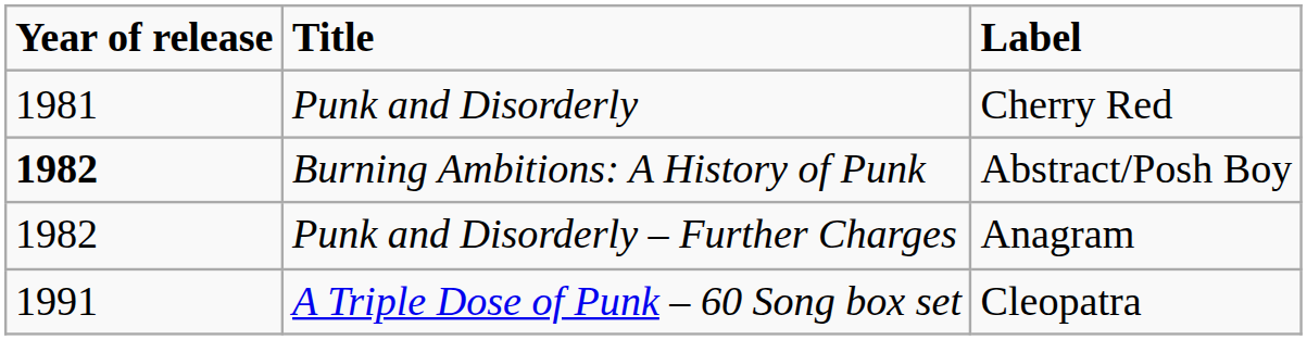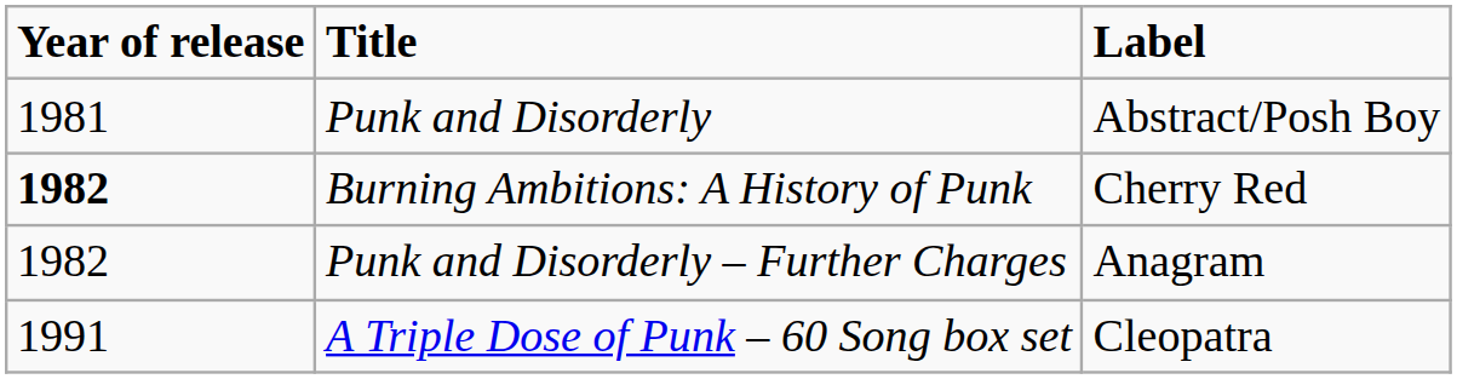Punk and Disorderly | Label: Cherry Red -> Abstract/Posh Boy
Burning Ambitions: A History of Punk | Label: Abstract/Posh Boy -> Cherry Red
